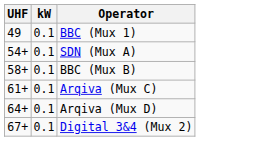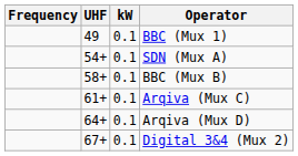+ column: Frequency
